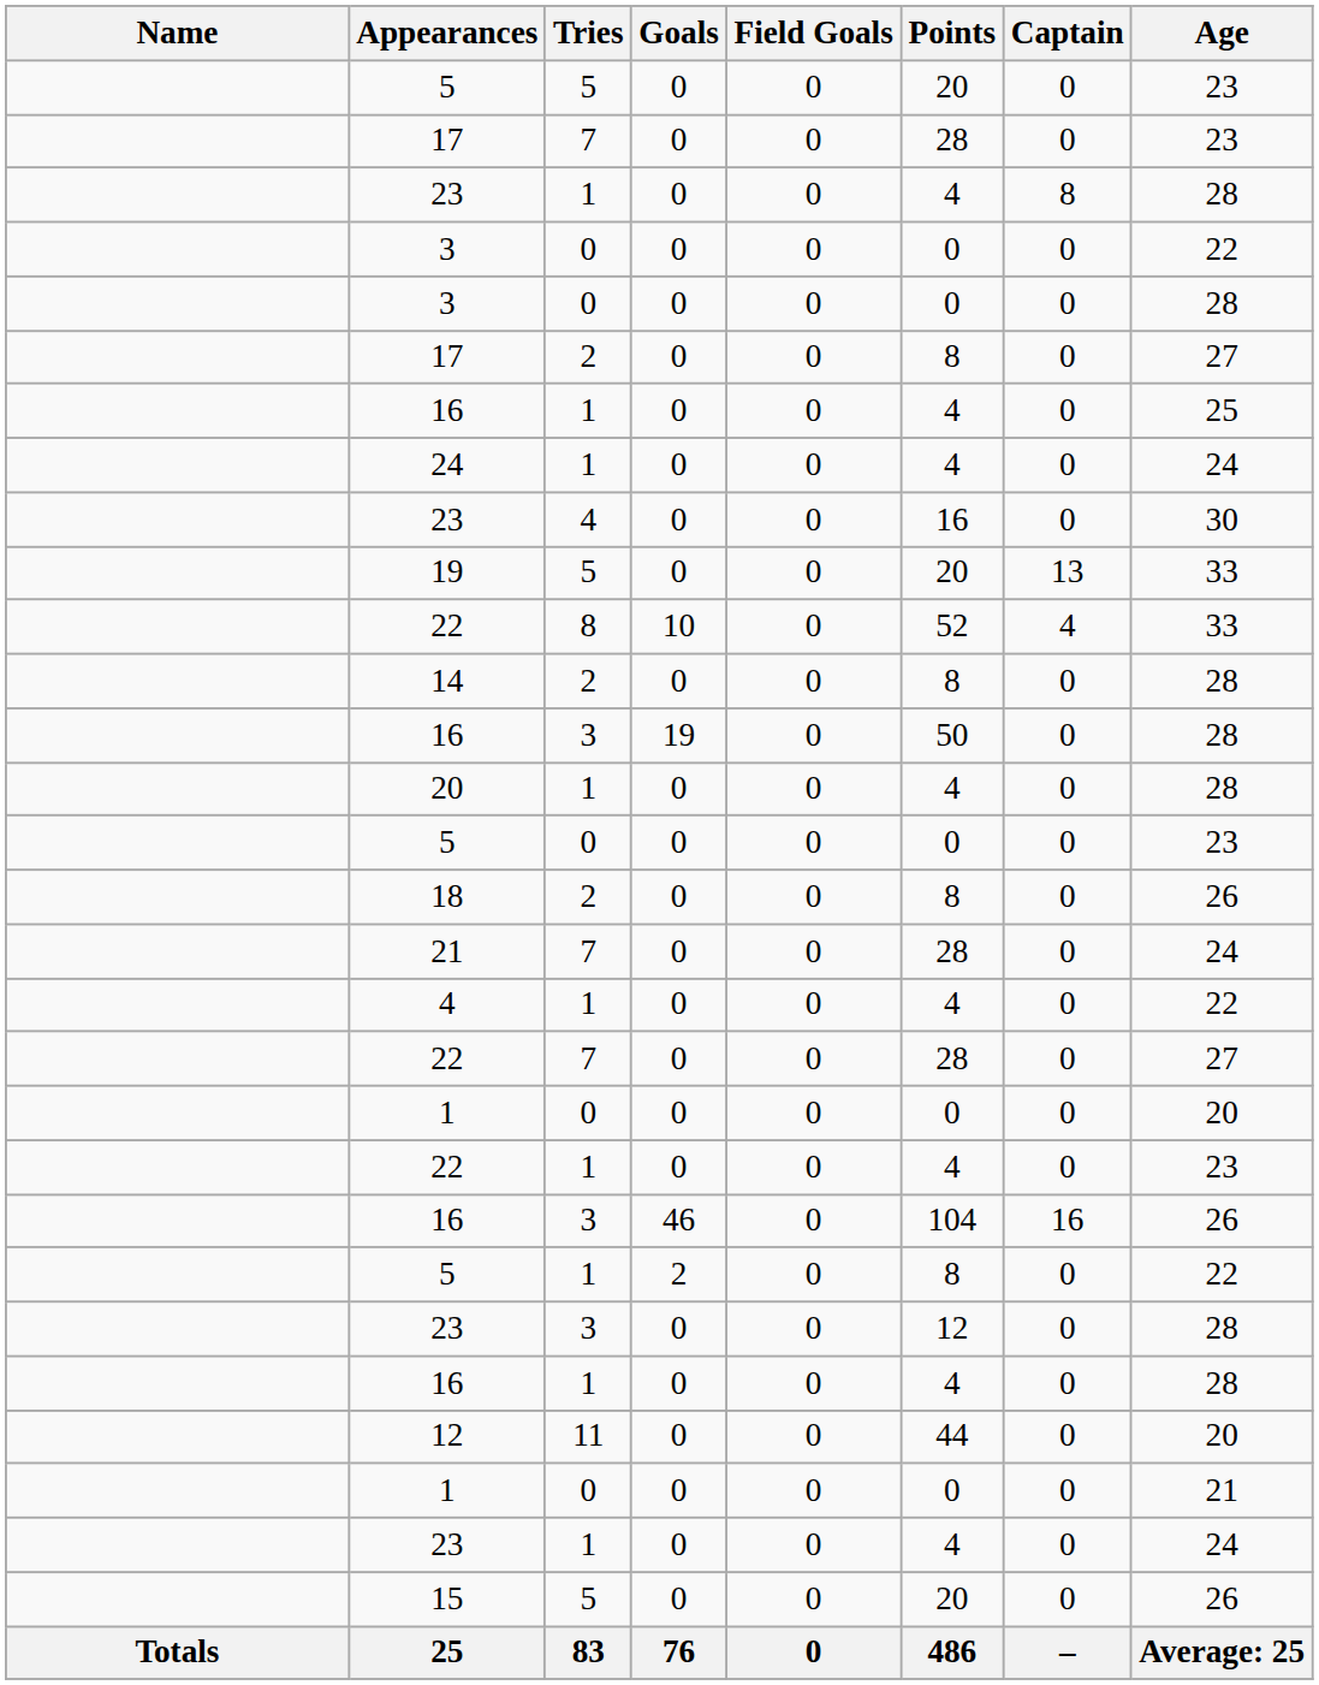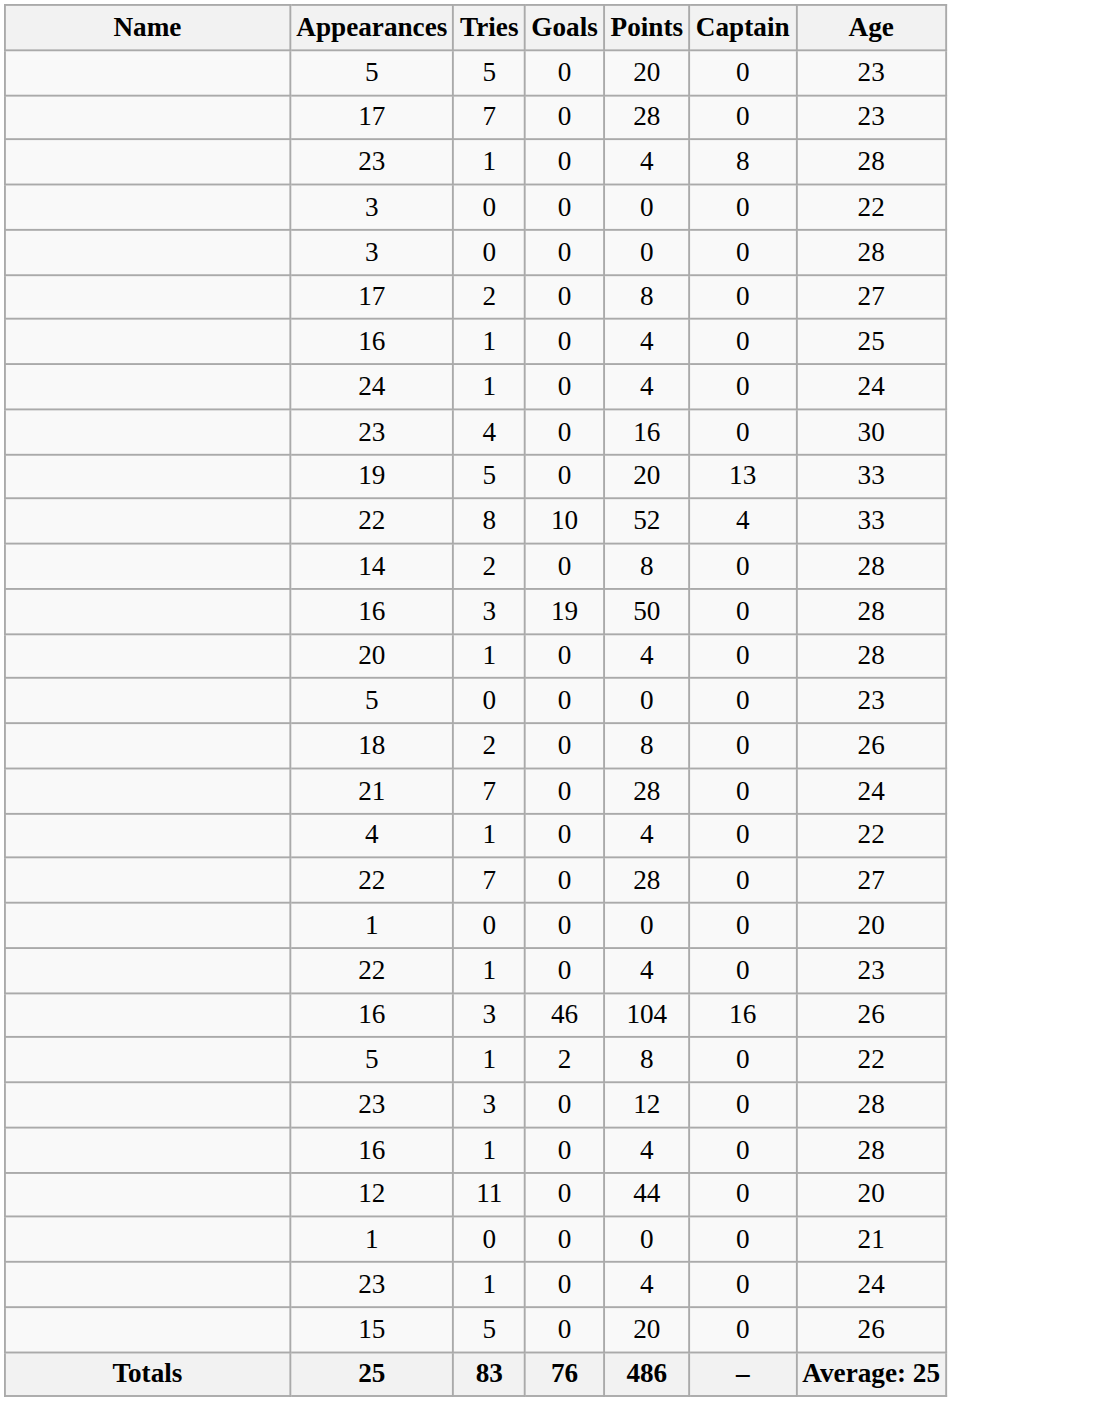- column: Field Goals | 0 | 0 | 0 | 0 | 0 | 0 | 0 | 0 | 0 | 0 | 0 | 0 | 0 | 0 | 0 | 0 | 0 | 0 | 0 | 0 | 0 | 0 | 0 | 0 | 0 | 0 | 0 | 0 | 0 | 0
